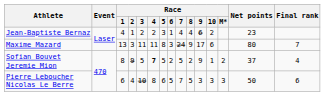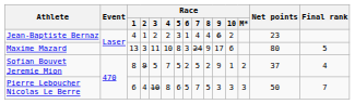Maxime Mazard | Race / 4: 11 -> 10
Maxime Mazard | Final rank: 7 -> 5
Sofian Bouvet Jeremie Mion | Race / 4: bold -> normal
Pierre Leboucher Nicolas Le Berre | Final rank: 6 -> 7
